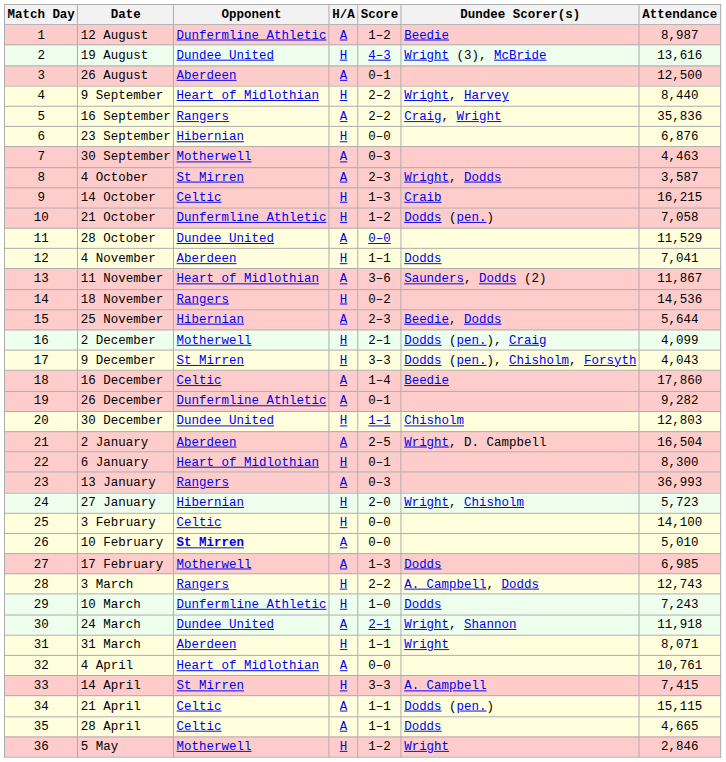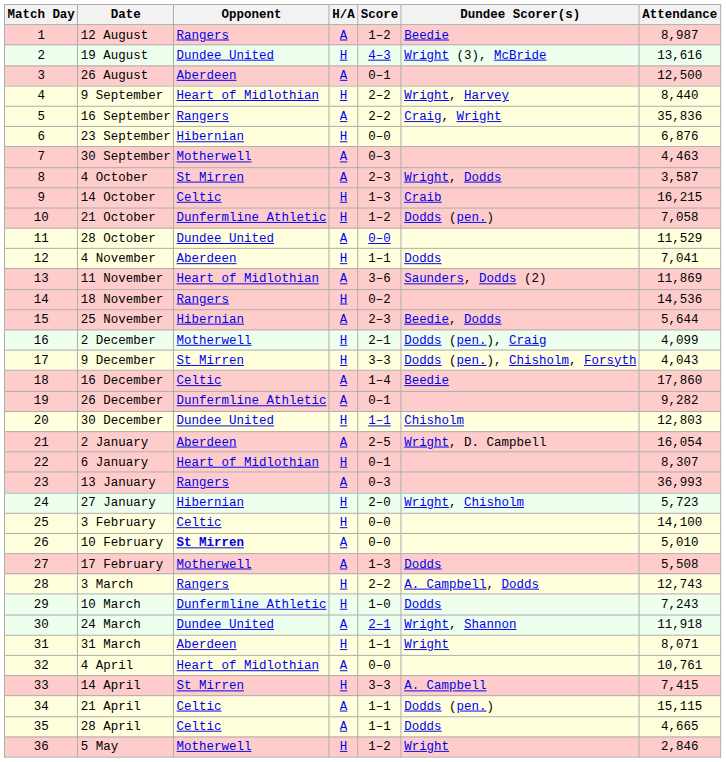12 August | Opponent: Dunfermline Athletic -> Rangers
11 November | Attendance: 11,867 -> 11,869
2 January | Attendance: 16,504 -> 16,054
6 January | Attendance: 8,300 -> 8,307
17 February | Attendance: 6,985 -> 5,508
